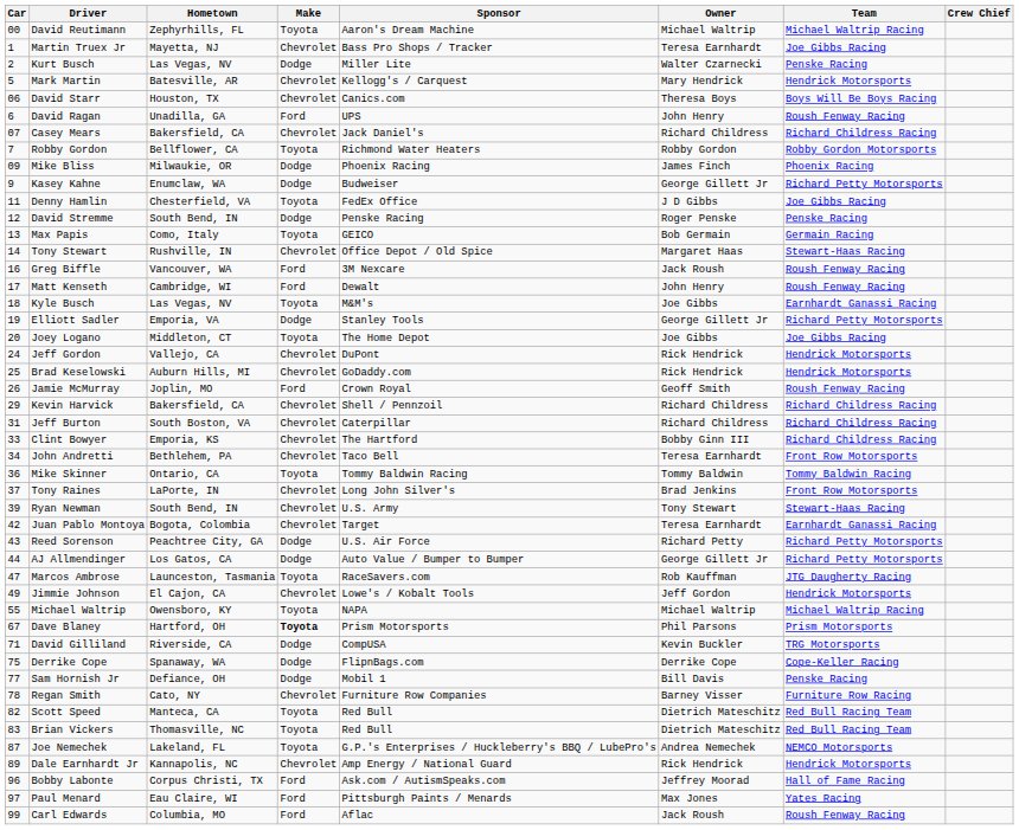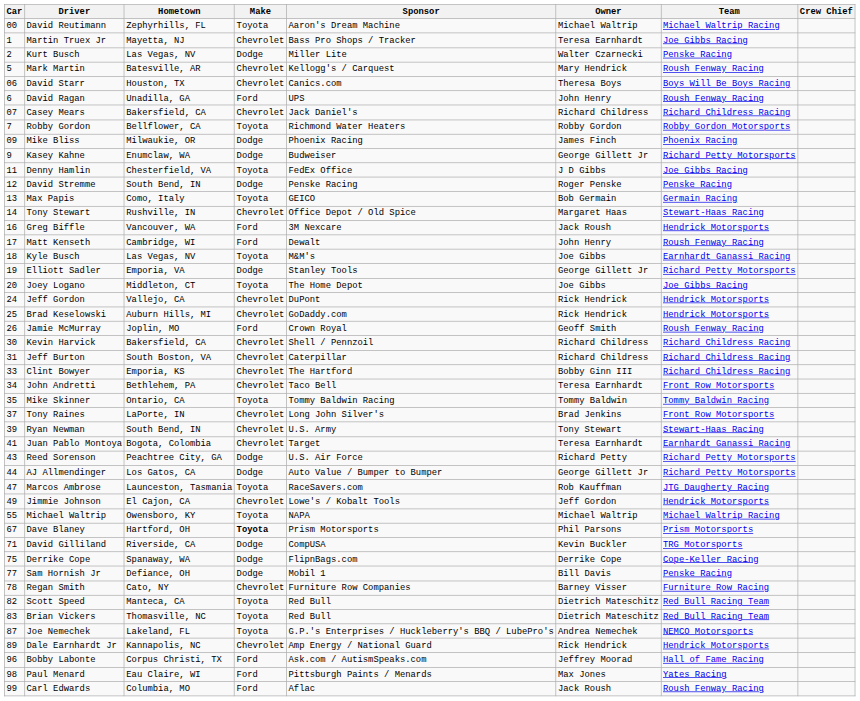Mark Martin | Team: Hendrick Motorsports -> Roush Fenway Racing
Greg Biffle | Team: Roush Fenway Racing -> Hendrick Motorsports
Kevin Harvick | Car: 29 -> 30
Mike Skinner | Car: 36 -> 35
Juan Pablo Montoya | Car: 42 -> 41
Paul Menard | Car: 97 -> 98
